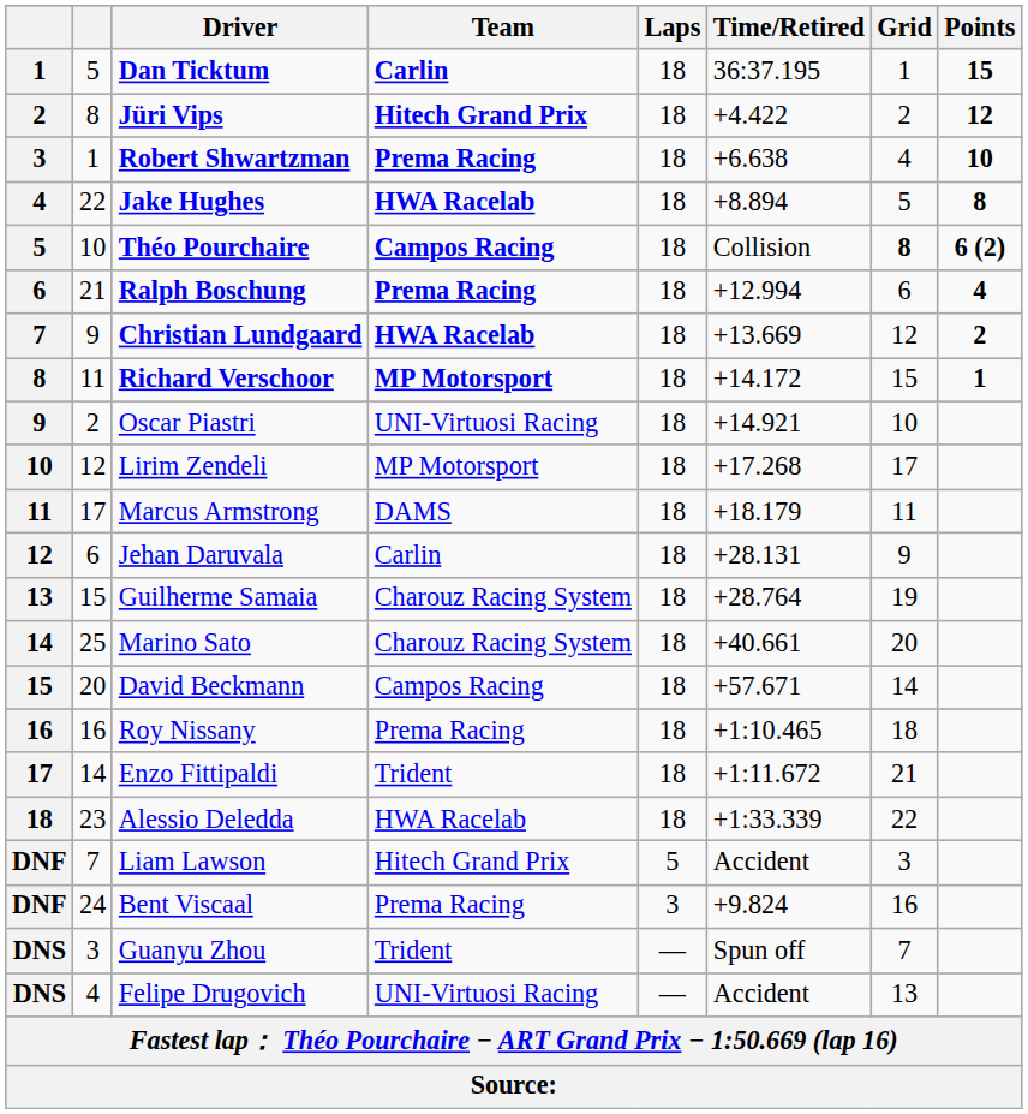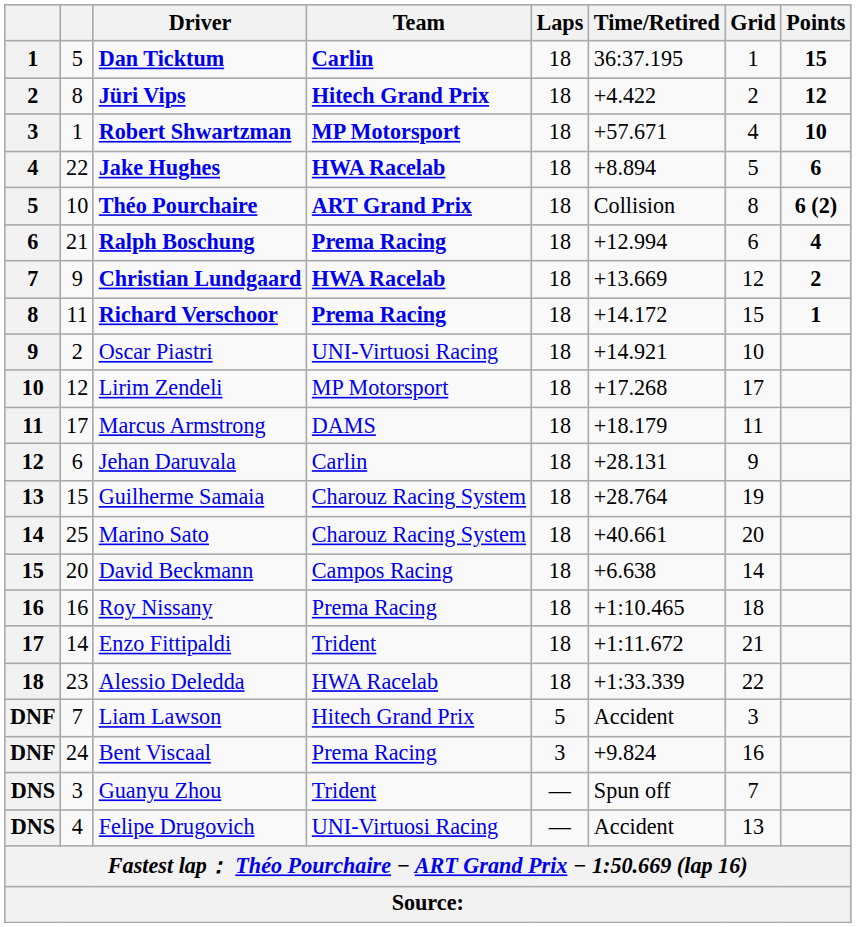Robert Shwartzman | Team: Prema Racing -> MP Motorsport
Robert Shwartzman | Time/Retired: +6.638 -> +57.671
Jake Hughes | Points: 8 -> 6
Théo Pourchaire | Team: Campos Racing -> ART Grand Prix
Théo Pourchaire | Grid: bold -> normal
Richard Verschoor | Team: MP Motorsport -> Prema Racing
David Beckmann | Time/Retired: +57.671 -> +6.638
